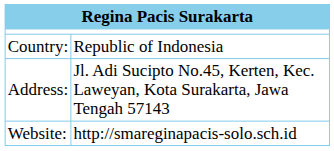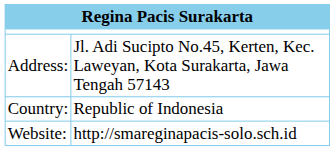rows swapped: Address: <-> Country:
